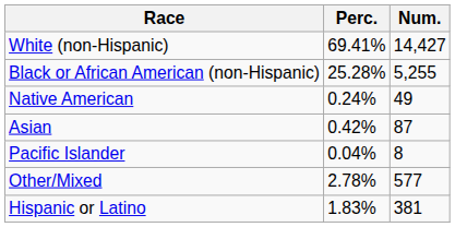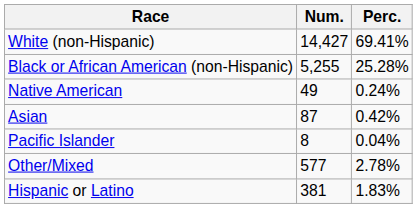columns swapped: Num. <-> Perc.
